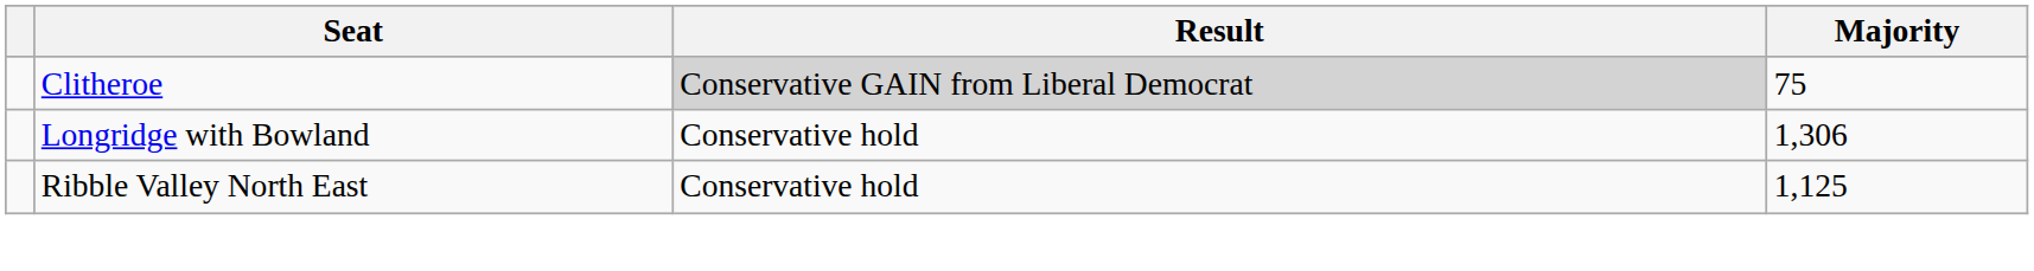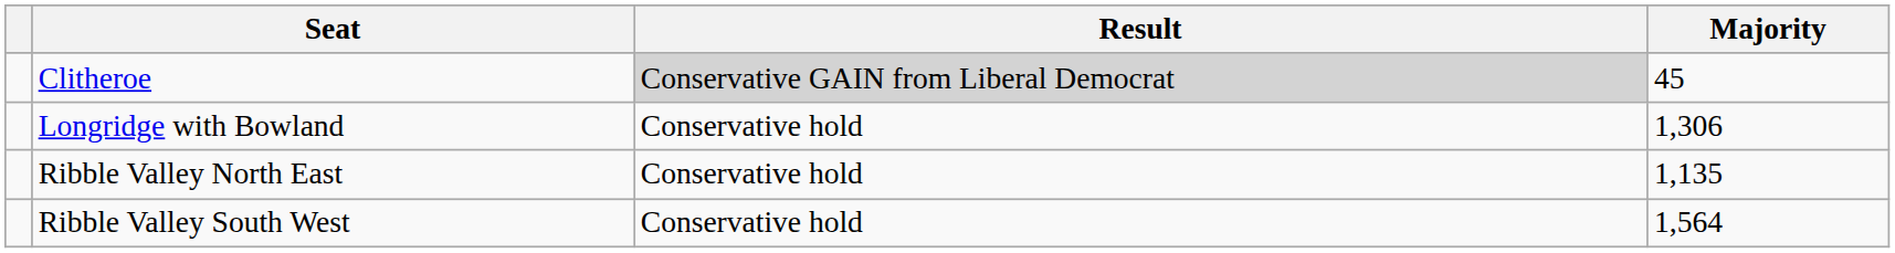Clitheroe | Majority: 75 -> 45
Ribble Valley North East | Majority: 1,125 -> 1,135
+ row: Ribble Valley South West | Conservative hold | 1,564
